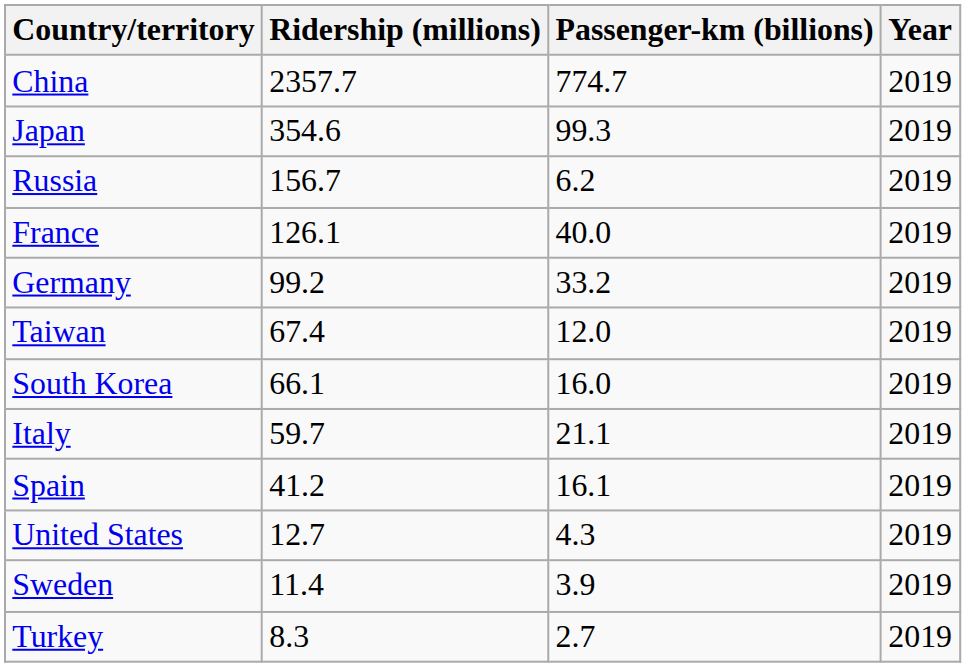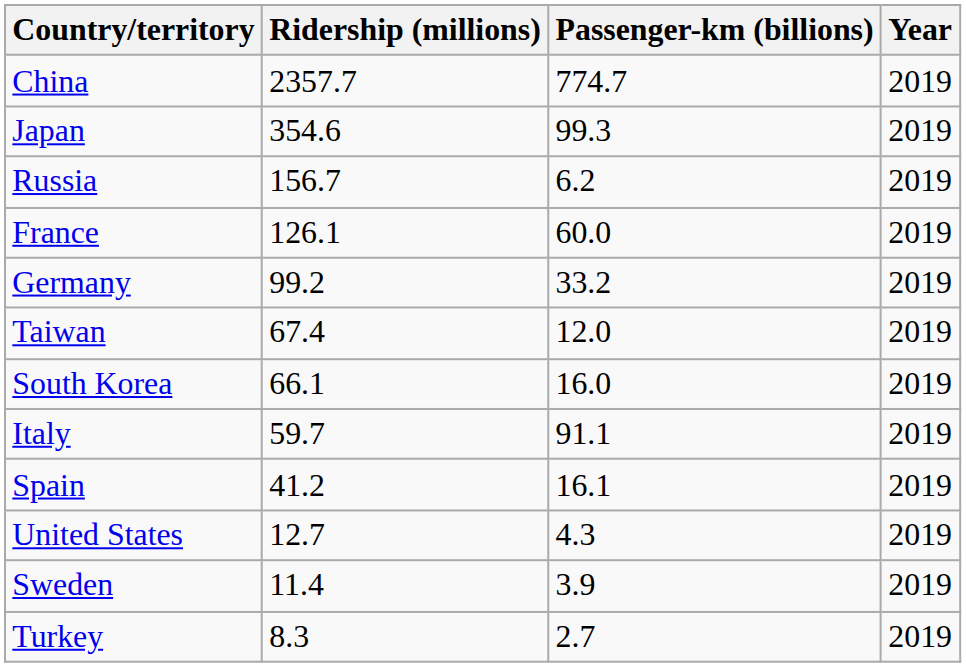France | Passenger-km (billions): 40.0 -> 60.0
Italy | Passenger-km (billions): 21.1 -> 91.1
